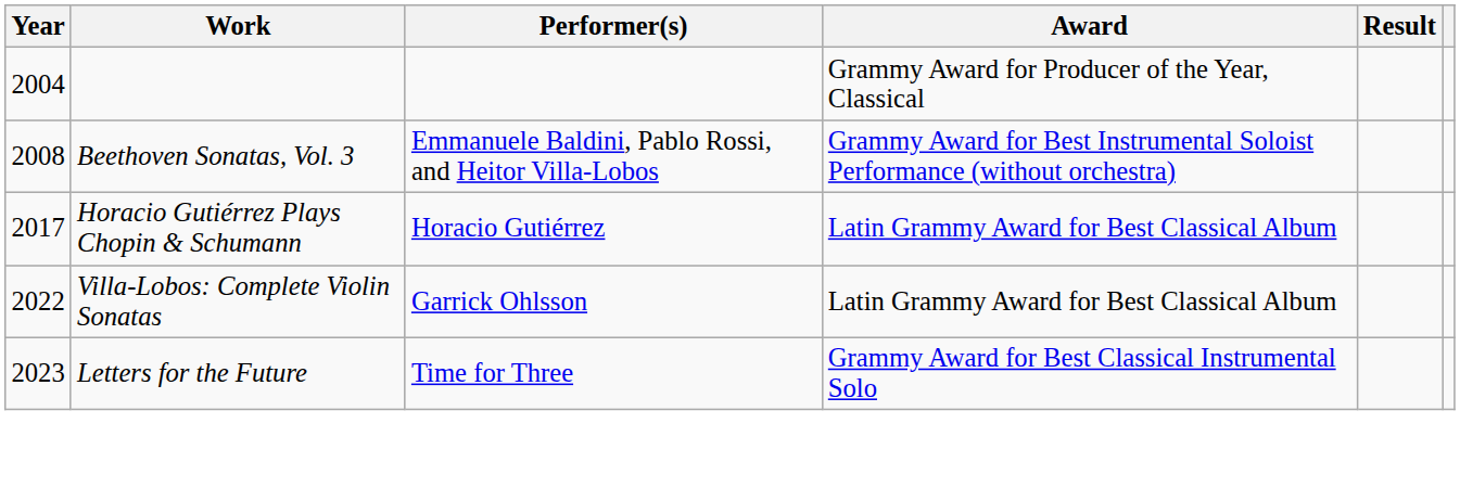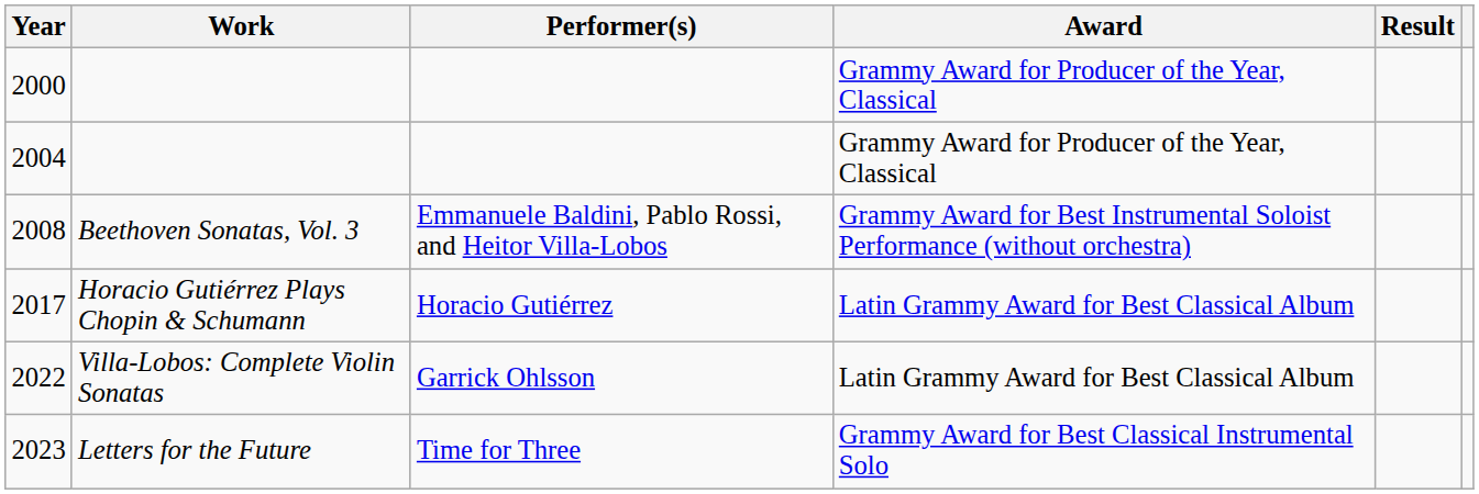+ row: 2000 | Grammy Award for Producer of the Year, Classical
